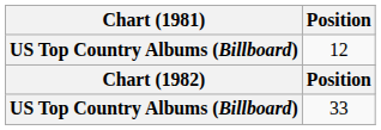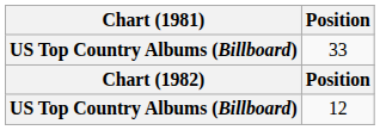rows swapped: 12 <-> 33
